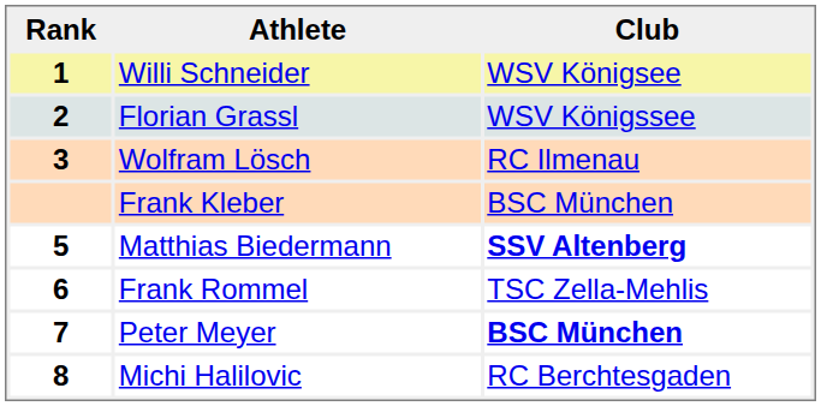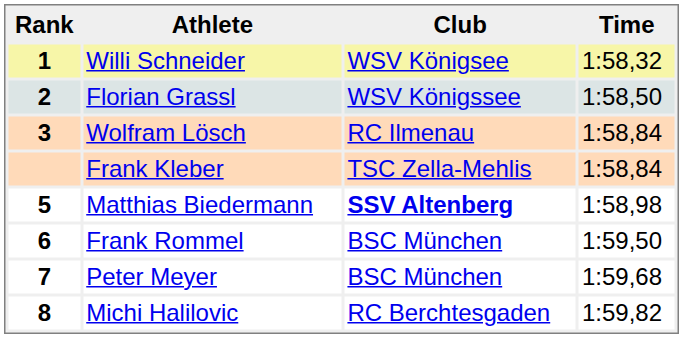+ column: Time | 1:58,32 | 1:58,50 | 1:58,84 | 1:58,84 | 1:58,98 | 1:59,50 | 1:59,68 | 1:59,82
Frank Kleber | Club: BSC München -> TSC Zella-Mehlis
Frank Rommel | Club: TSC Zella-Mehlis -> BSC München
Peter Meyer | Club: bold -> normal
